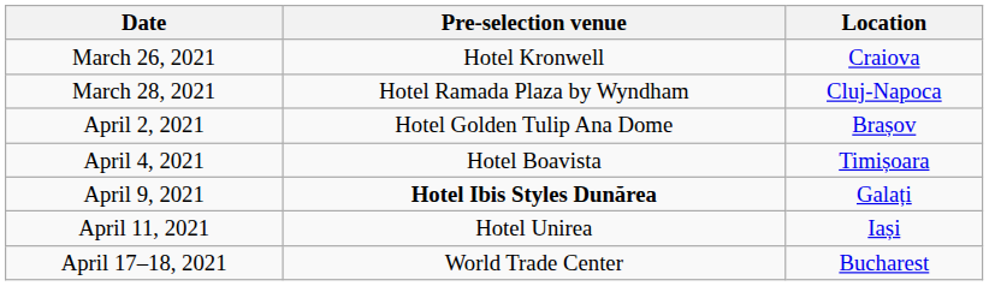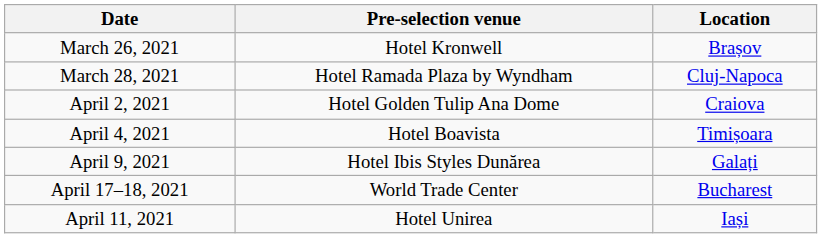March 26, 2021 | Location: Craiova -> Brașov
April 2, 2021 | Location: Brașov -> Craiova
April 9, 2021 | Pre-selection venue: bold -> normal
rows swapped: April 11, 2021 <-> April 17–18, 2021
